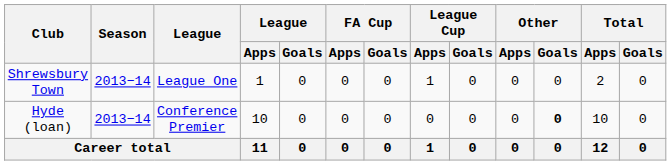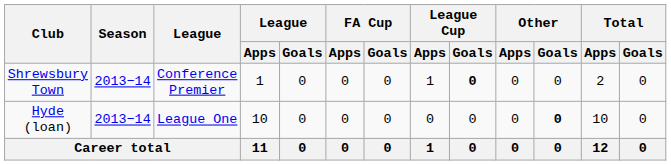Shrewsbury Town | League: League One -> Conference Premier
Shrewsbury Town | League Cup / Goals: normal -> bold
Hyde (loan) | League: Conference Premier -> League One
